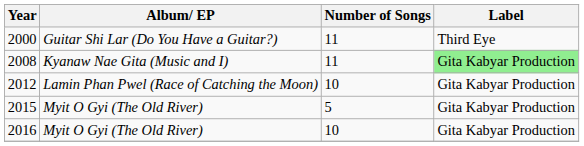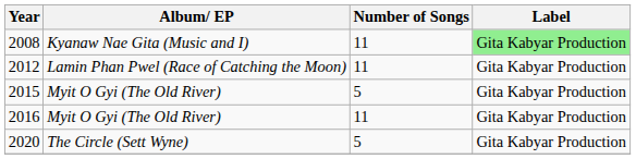- row: 2000 | Guitar Shi Lar (Do You Have a Guitar?) | 11 | Third Eye
2012 | Number of Songs: 10 -> 11
2016 | Number of Songs: 10 -> 11
+ row: 2020 | The Circle (Sett Wyne) | 5 | Gita Kabyar Production
